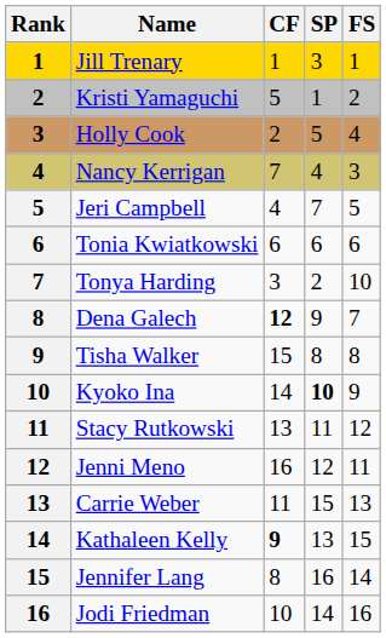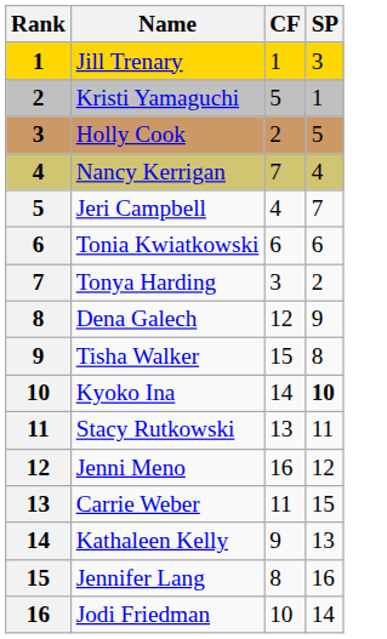- column: FS | 1 | 2 | 4 | 3 | 5 | 6 | 10 | 7 | 8 | 9 | 12 | 11 | 13 | 15 | 14 | 16
Dena Galech | CF: bold -> normal
Kathaleen Kelly | CF: bold -> normal
